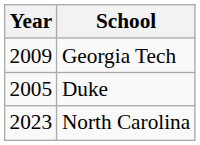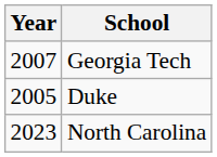Georgia Tech | Year: 2009 -> 2007
